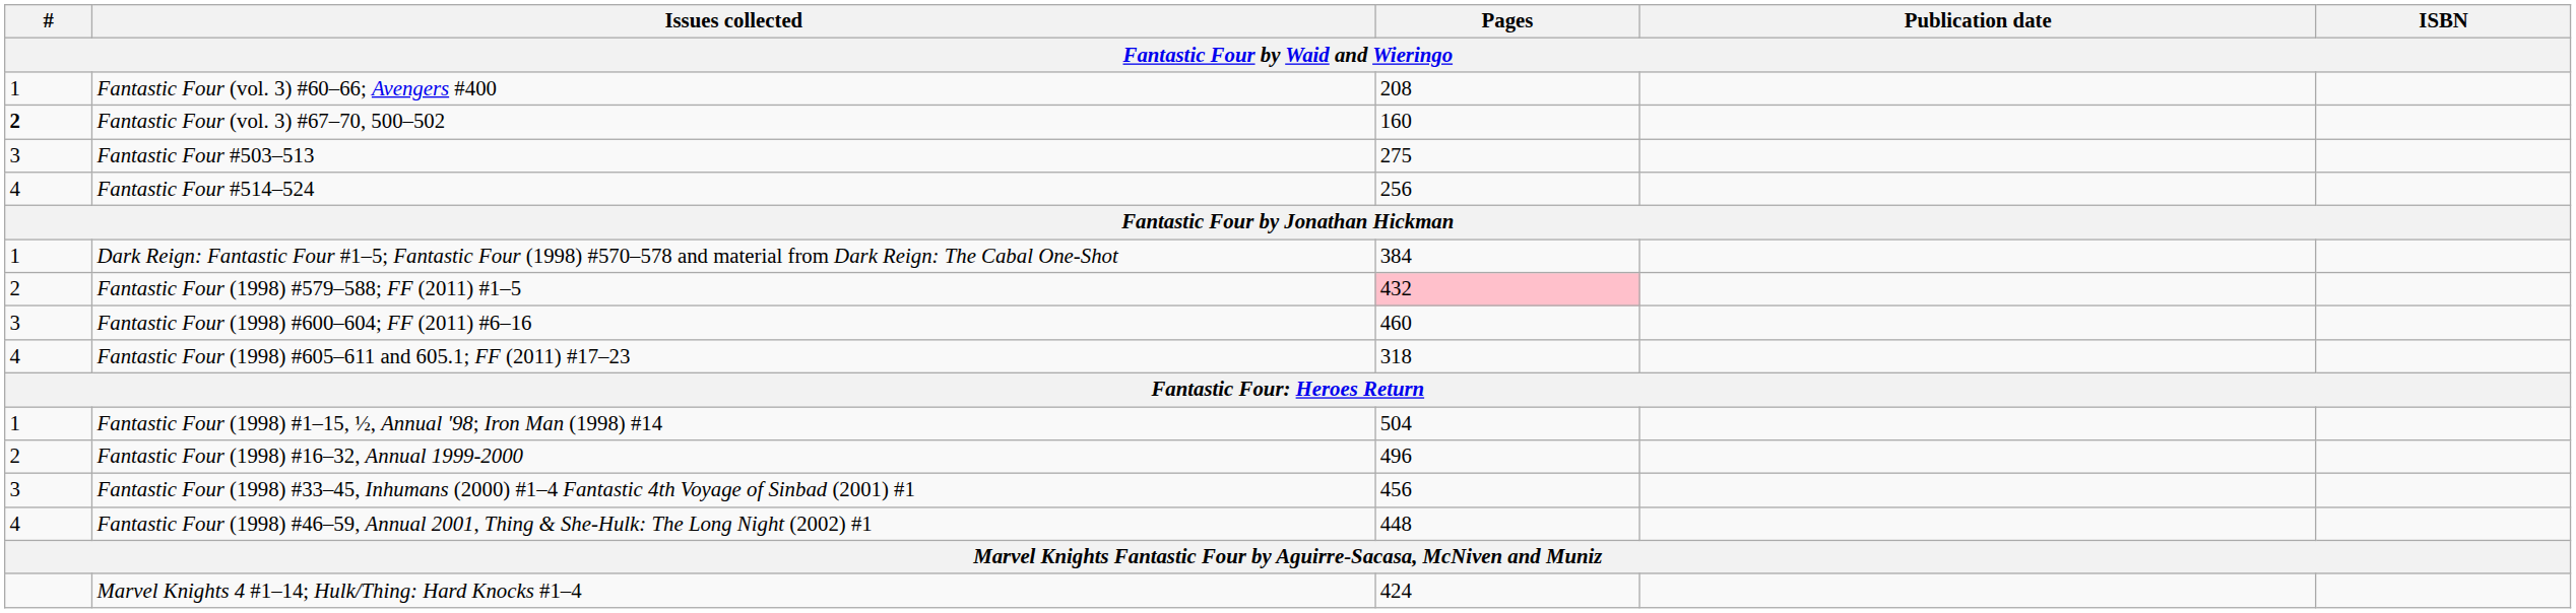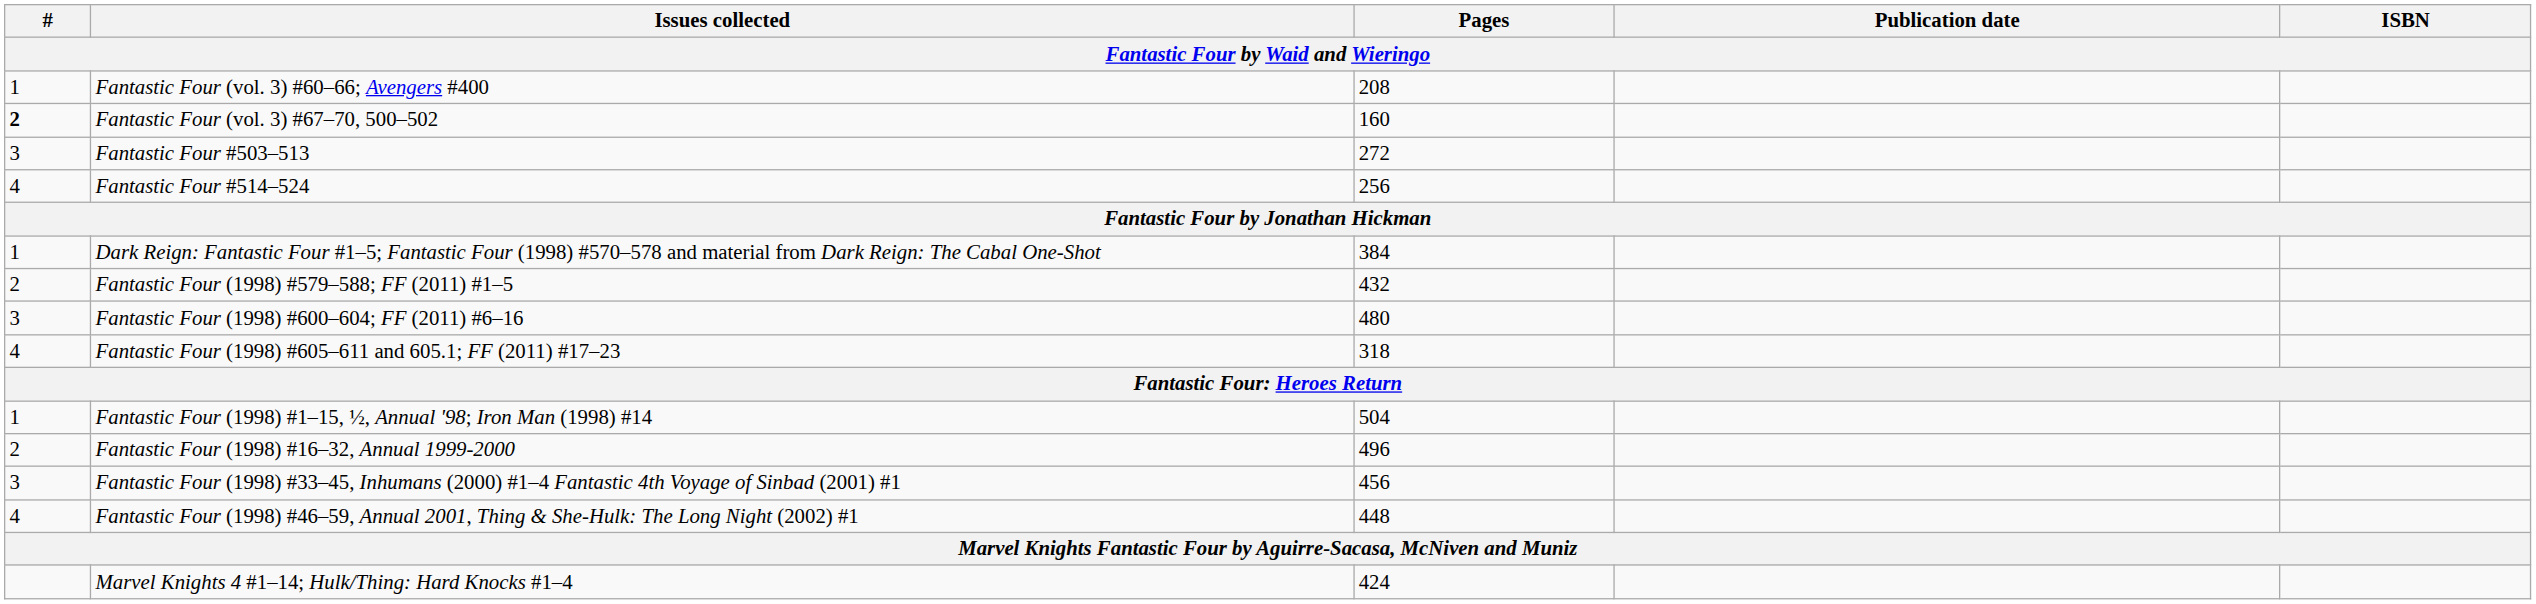Fantastic Four #503–513 | Pages: 275 -> 272
Fantastic Four (1998) #579–588; FF (2011) #1–5 | Pages: pink background -> no background
Fantastic Four (1998) #600–604; FF (2011) #6–16 | Pages: 460 -> 480
